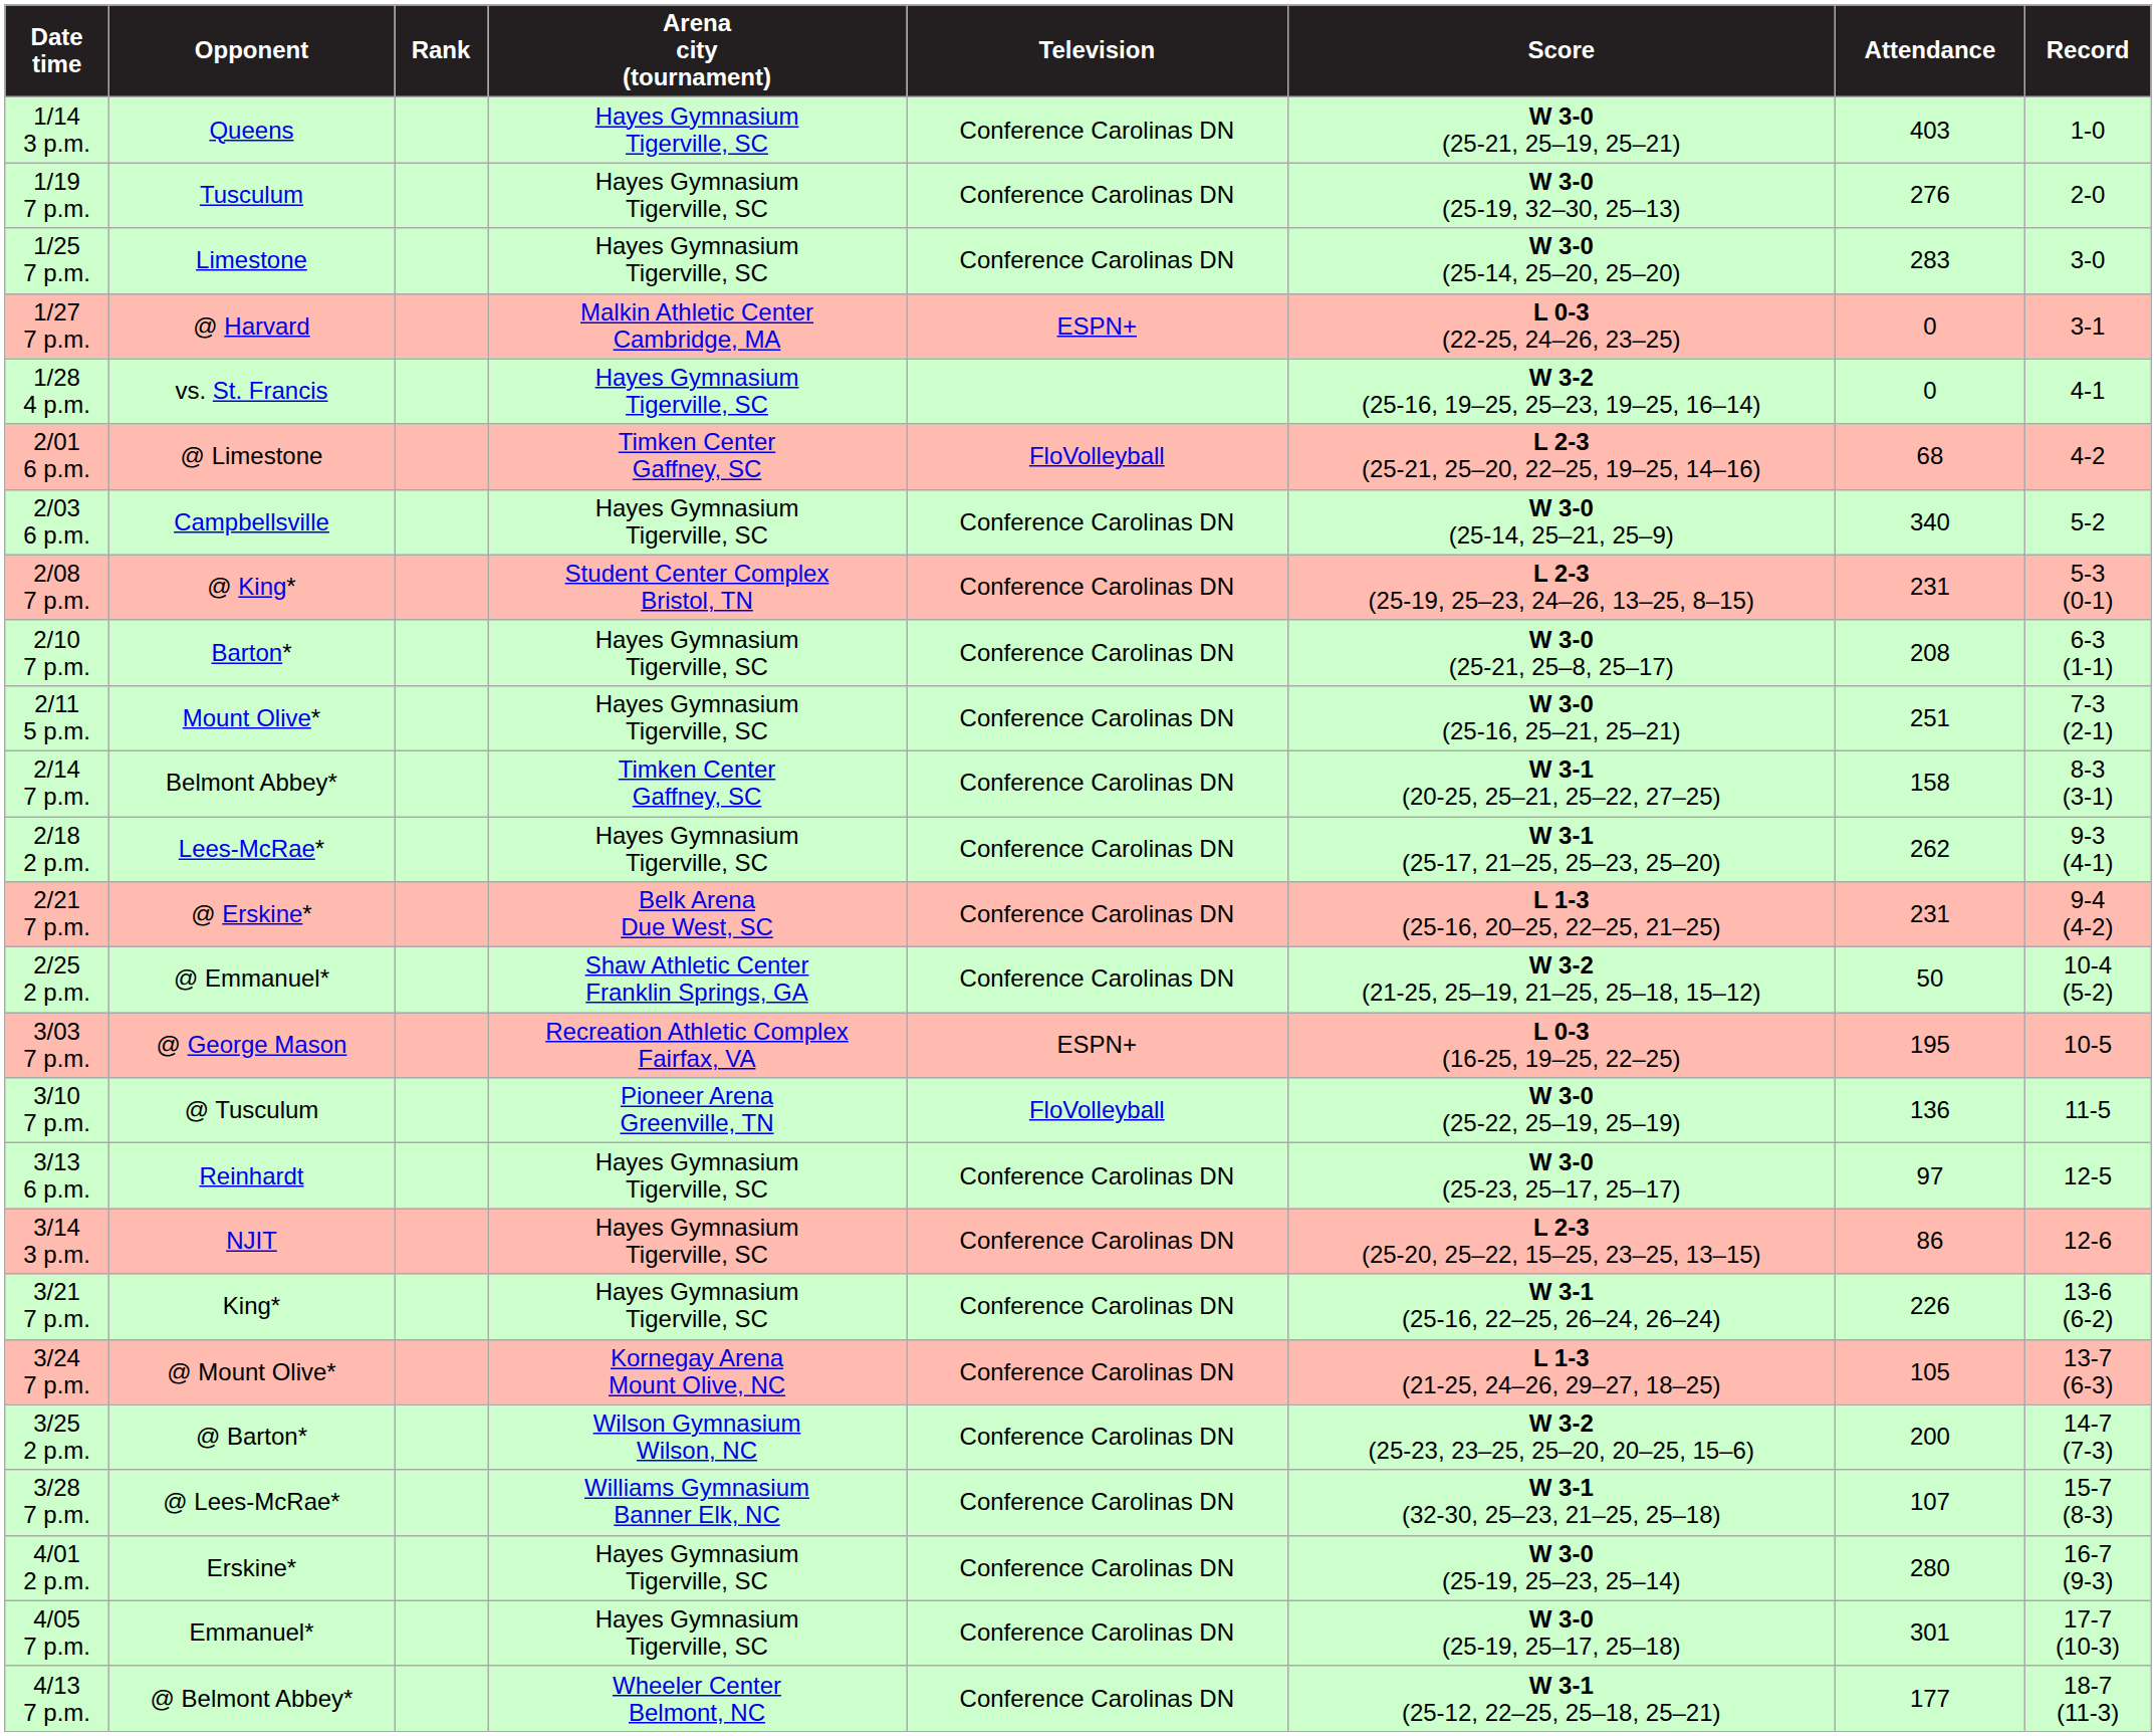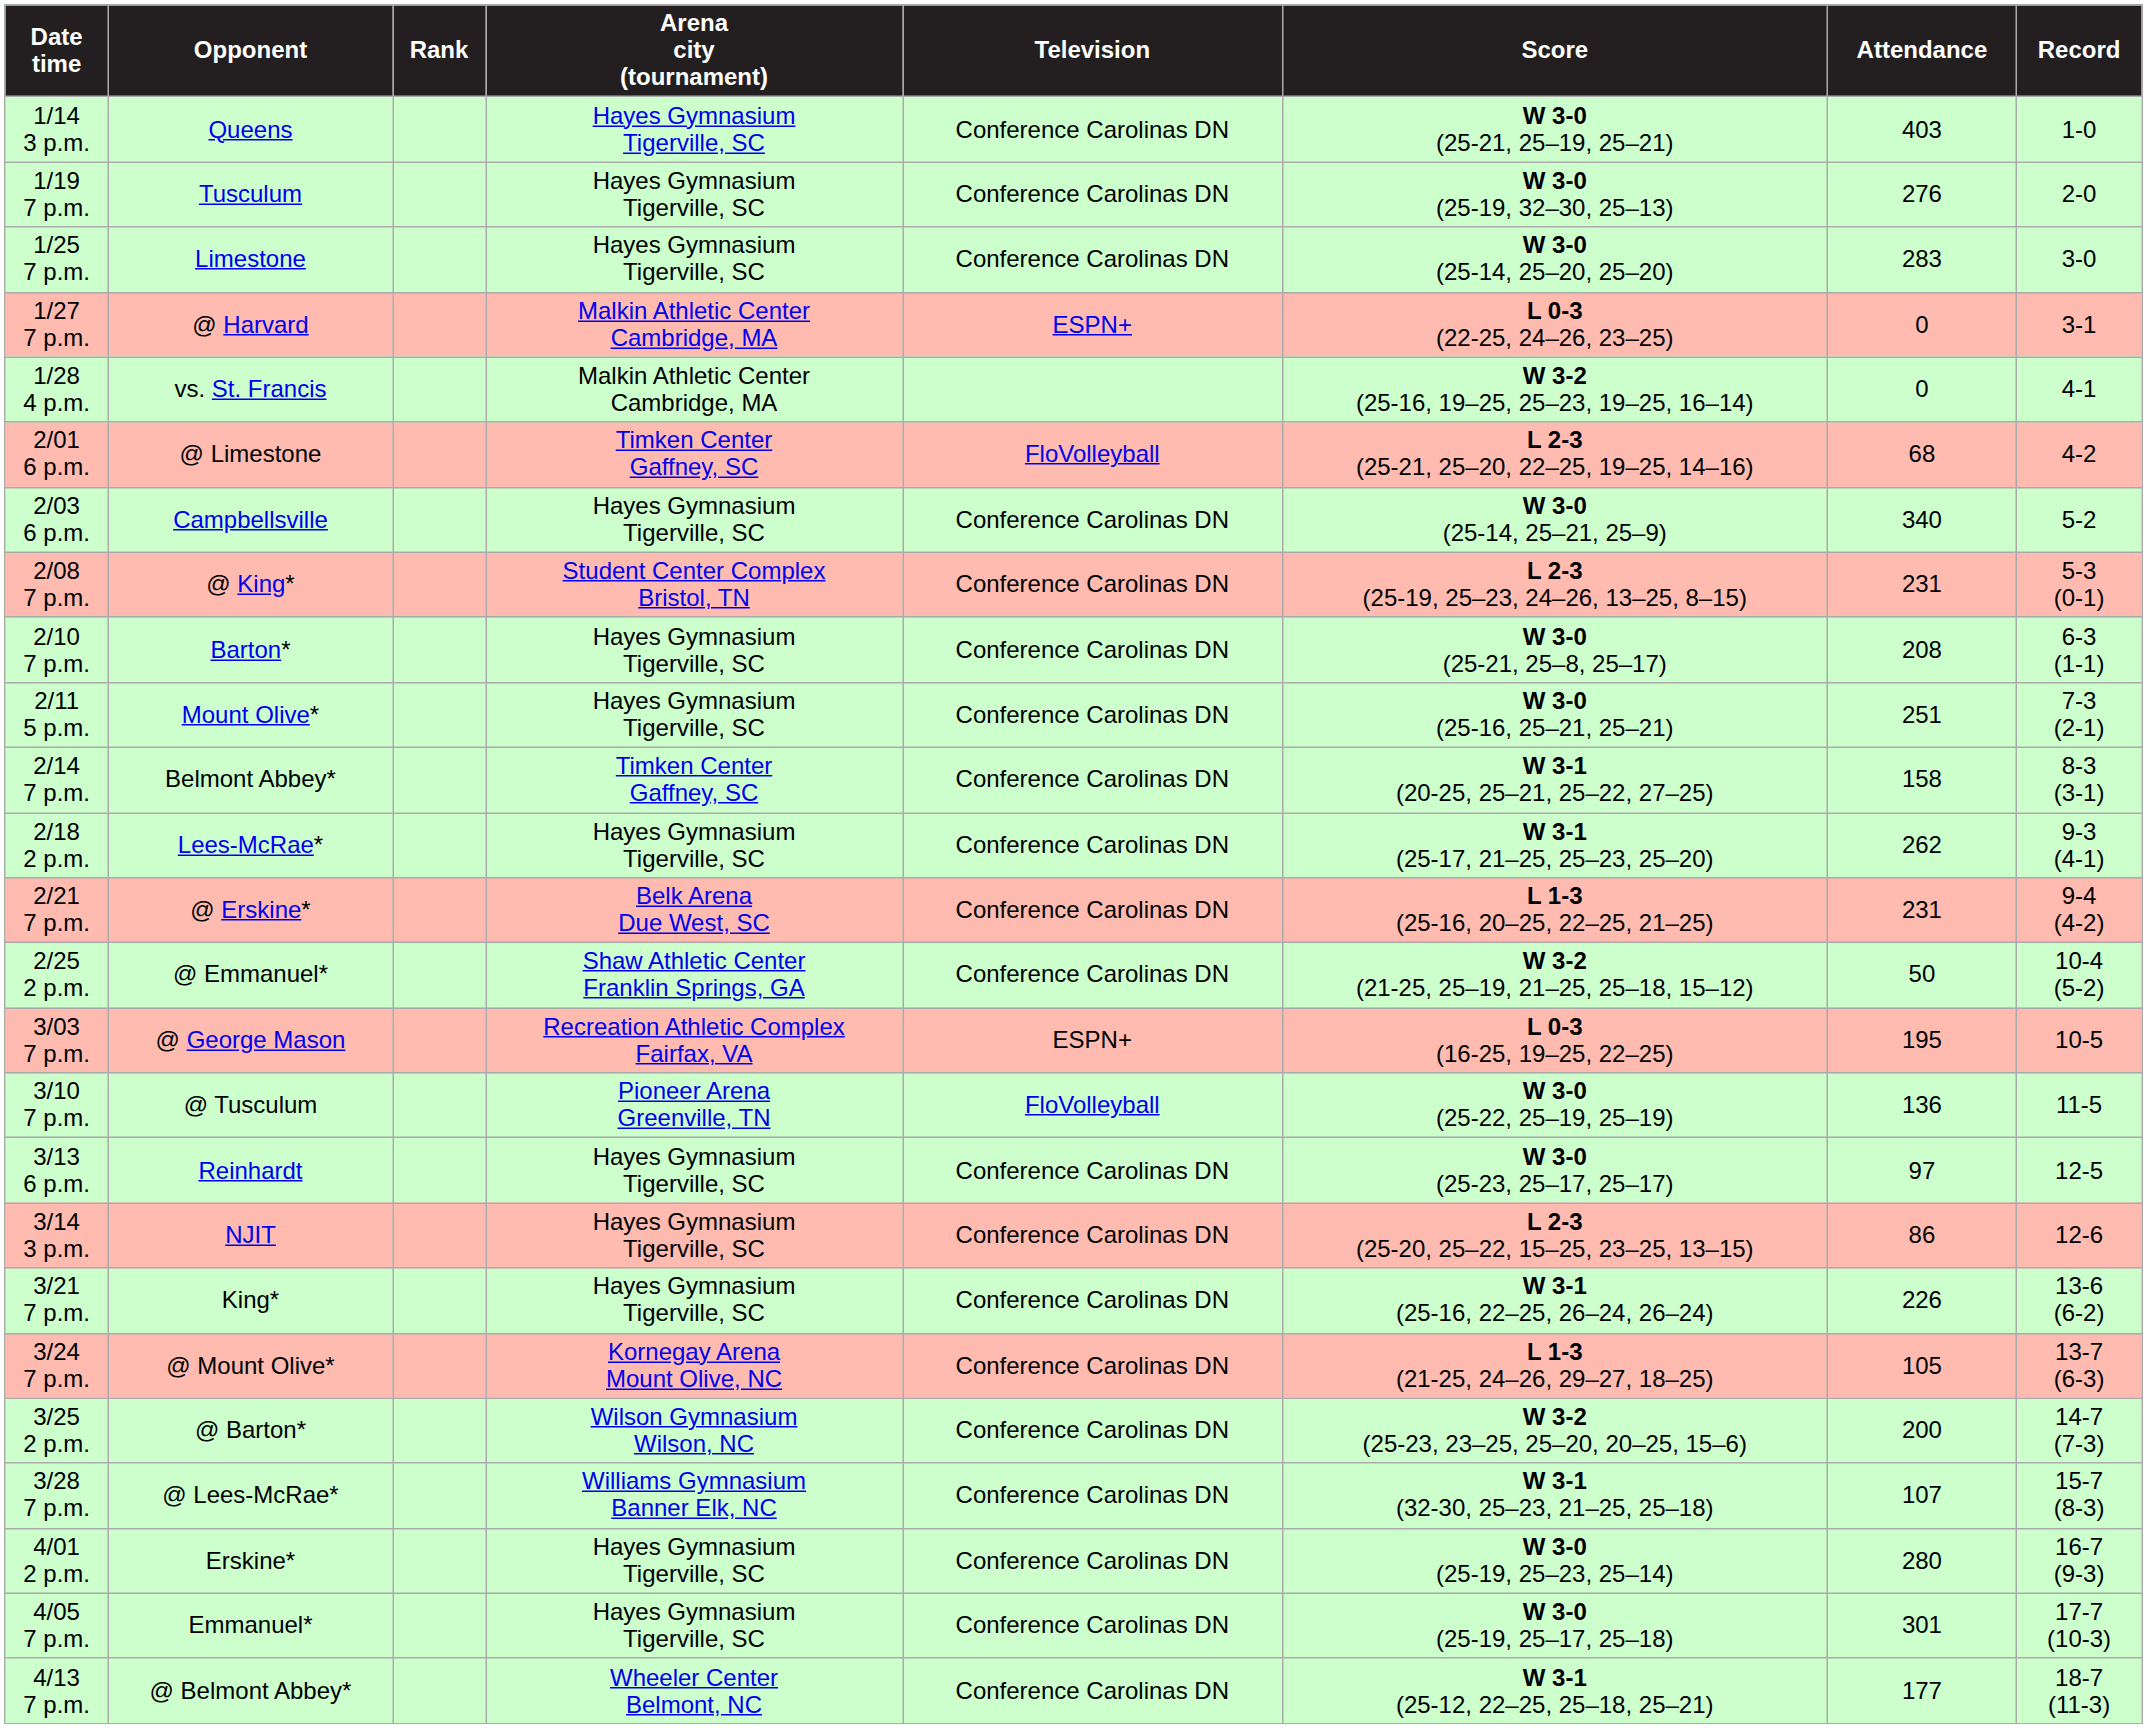1/28 4 p.m. | Arena city (tournament): Hayes Gymnasium Tigerville, SC -> Malkin Athletic Center Cambridge, MA
